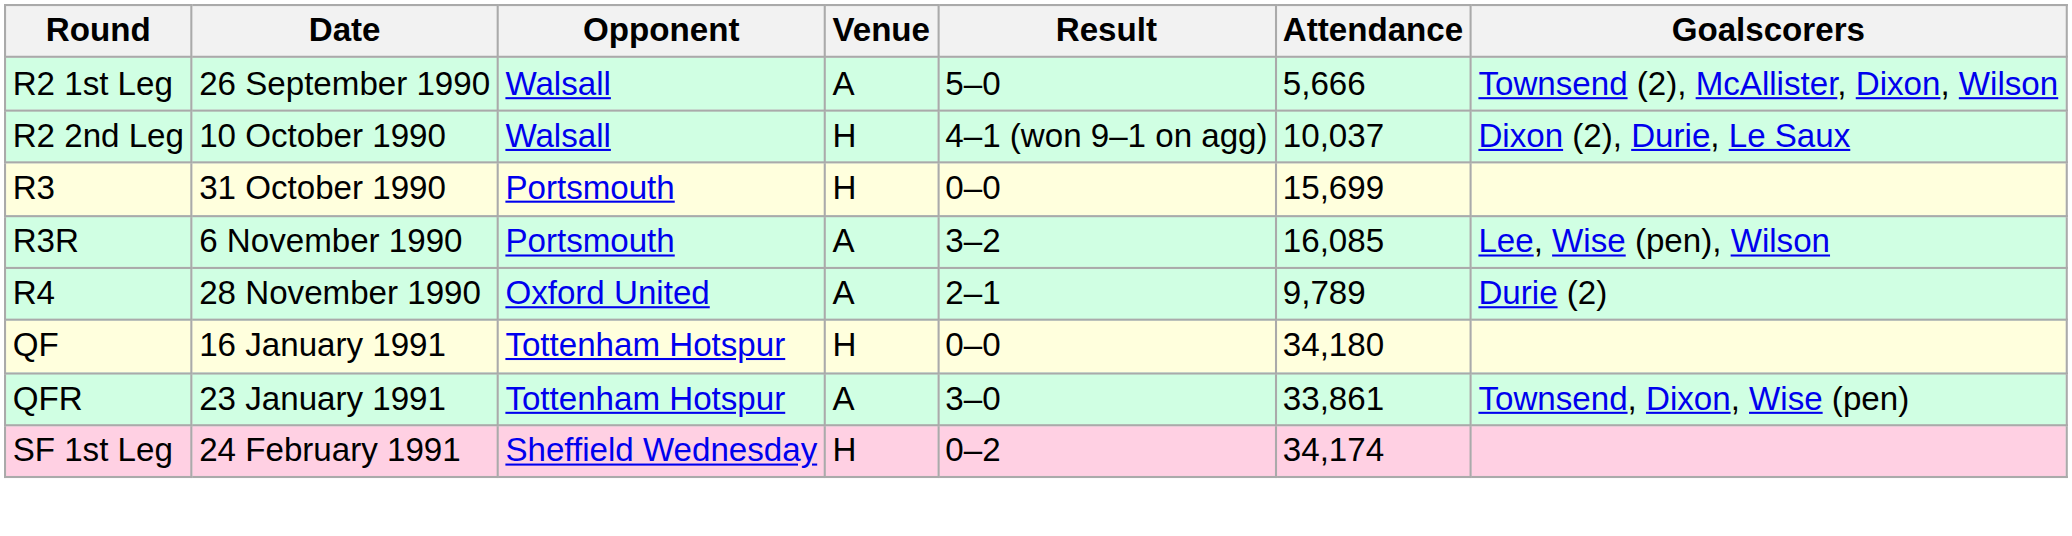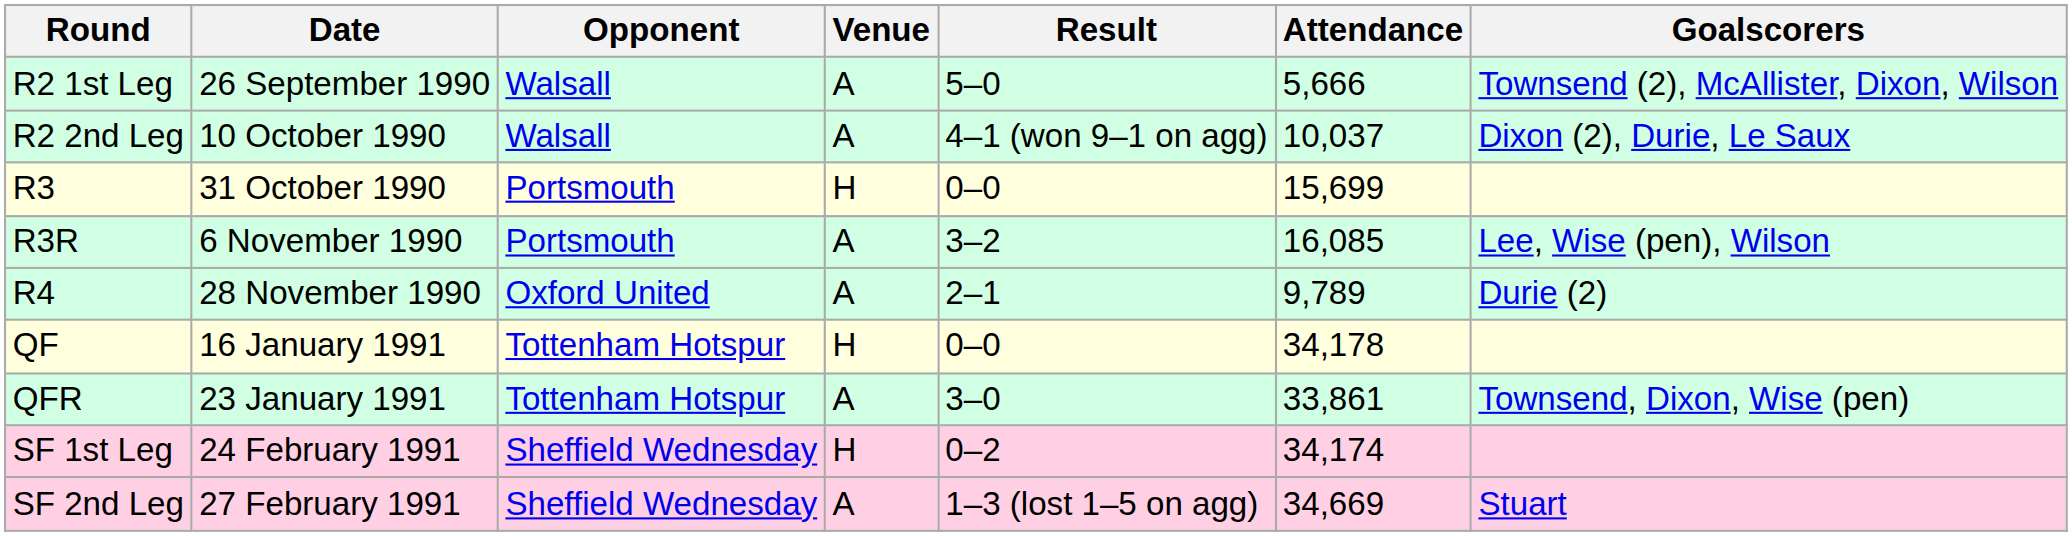R2 2nd Leg | Venue: H -> A
QF | Attendance: 34,180 -> 34,178
+ row: SF 2nd Leg | 27 February 1991 | Sheffield Wednesday | A | 1–3 (lost 1–5 on agg) | 34,669 | Stuart
